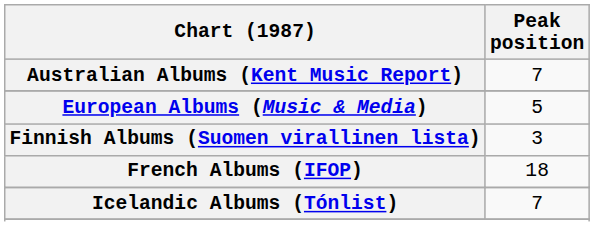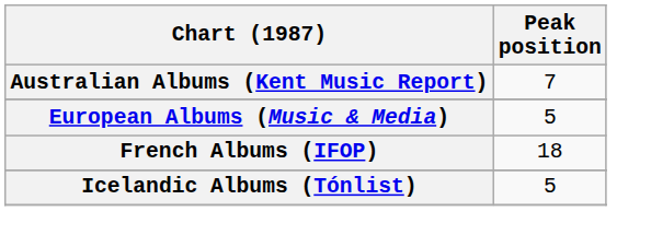- row: Finnish Albums (Suomen virallinen lista) | 3
Icelandic Albums (Tónlist) | Peak position: 7 -> 5
